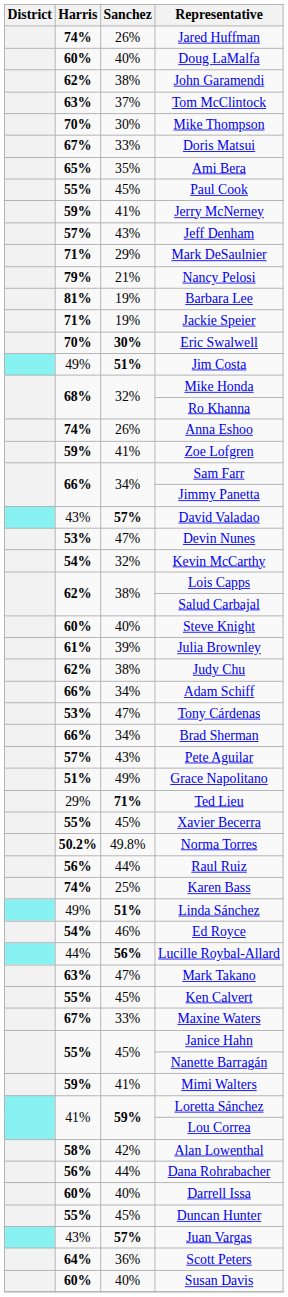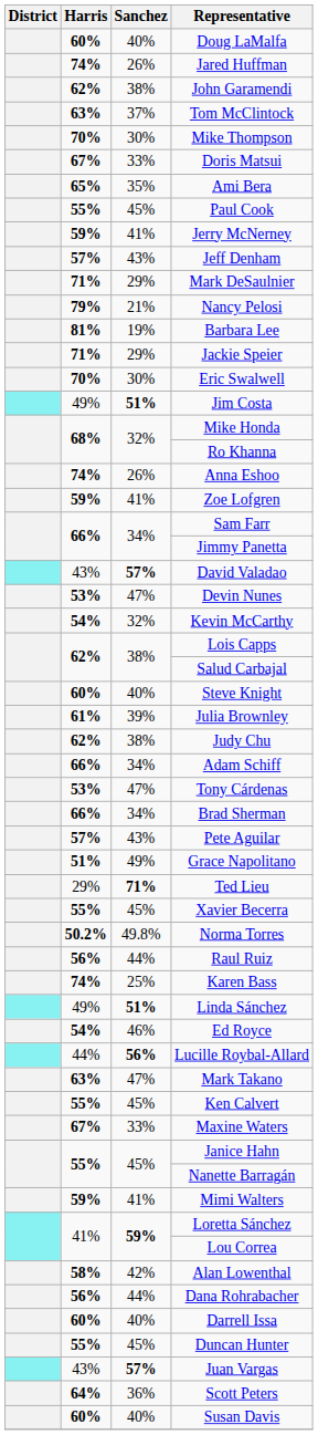rows swapped: Doug LaMalfa <-> Jared Huffman
Jackie Speier | Sanchez: 19% -> 29%
Eric Swalwell | Sanchez: bold -> normal
